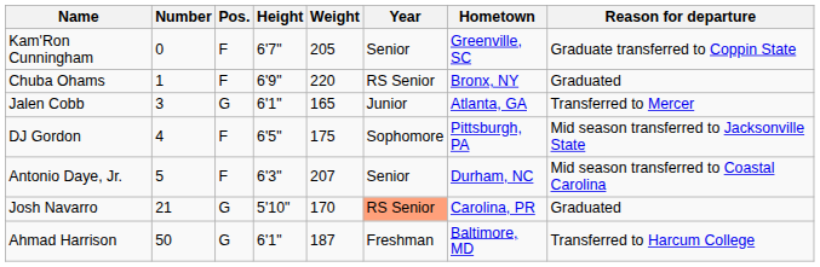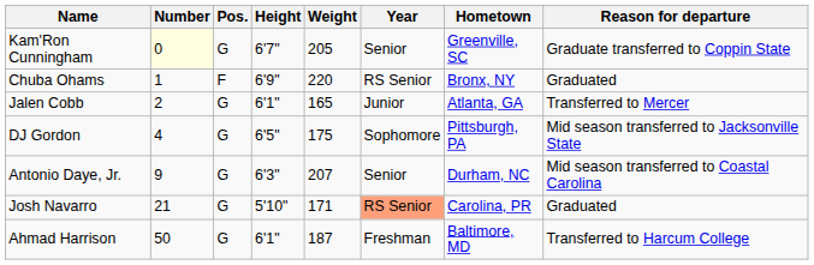Kam'Ron Cunningham | Number: no background -> lightyellow background
Kam'Ron Cunningham | Pos.: F -> G
Jalen Cobb | Number: 3 -> 2
DJ Gordon | Pos.: F -> G
Antonio Daye, Jr. | Number: 5 -> 9
Antonio Daye, Jr. | Pos.: F -> G
Josh Navarro | Weight: 170 -> 171
